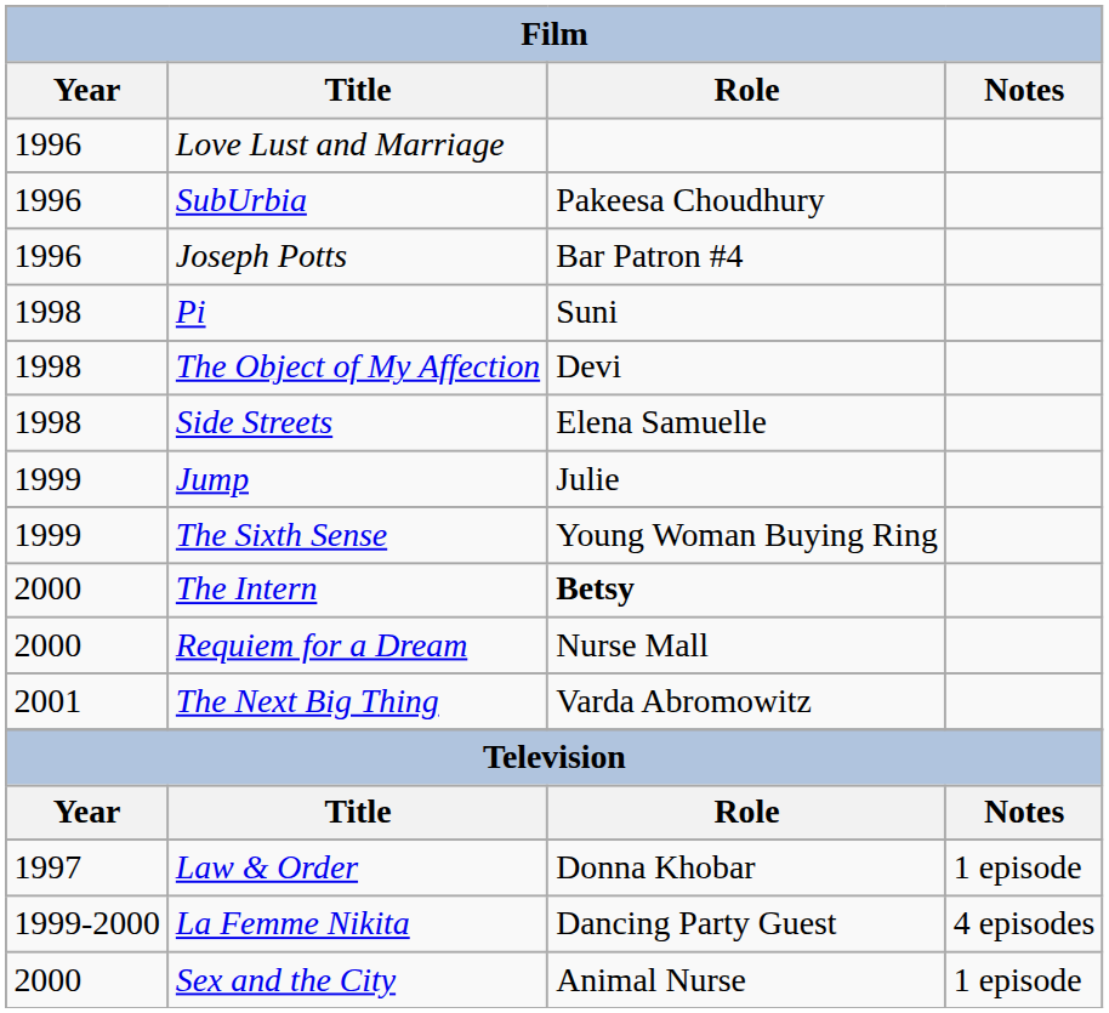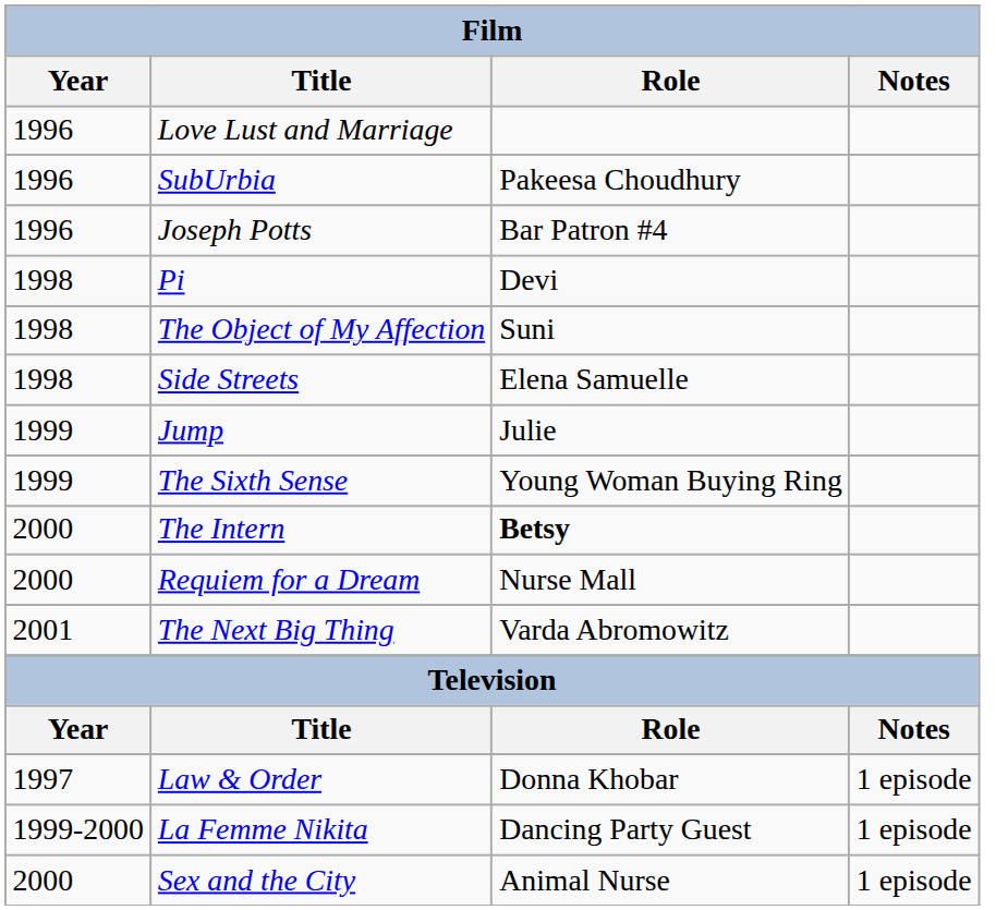Pi | Role: Suni -> Devi
The Object of My Affection | Role: Devi -> Suni
La Femme Nikita | Notes: 4 episodes -> 1 episode
